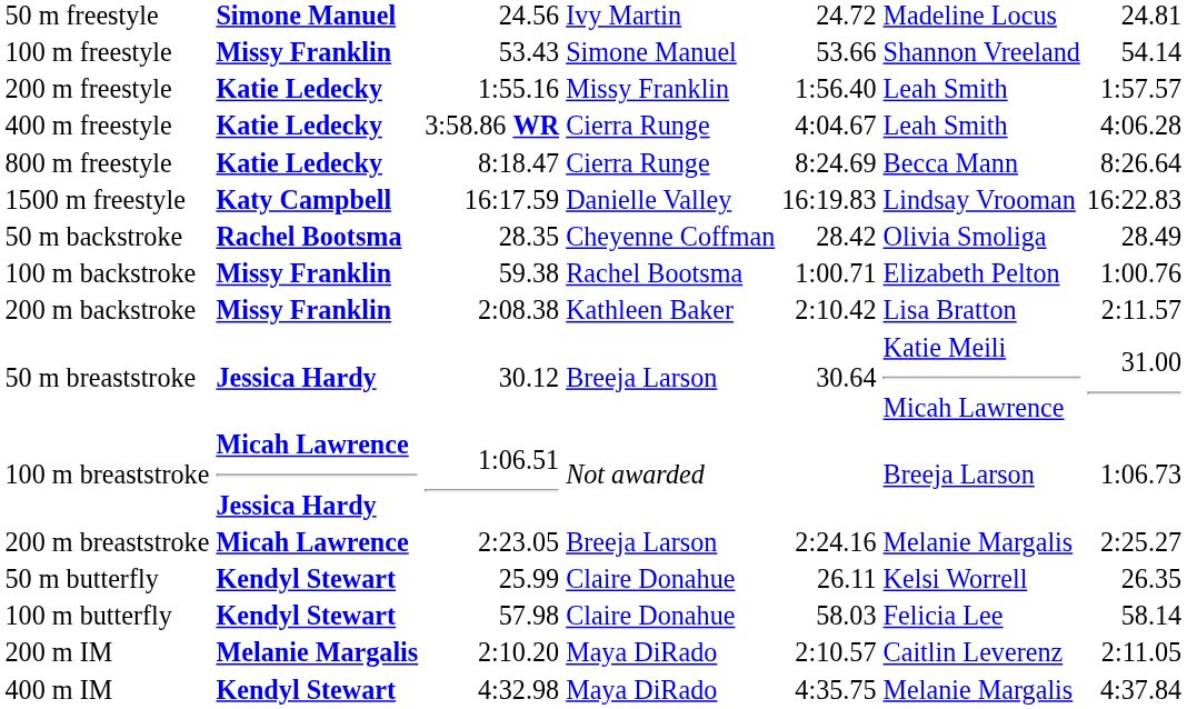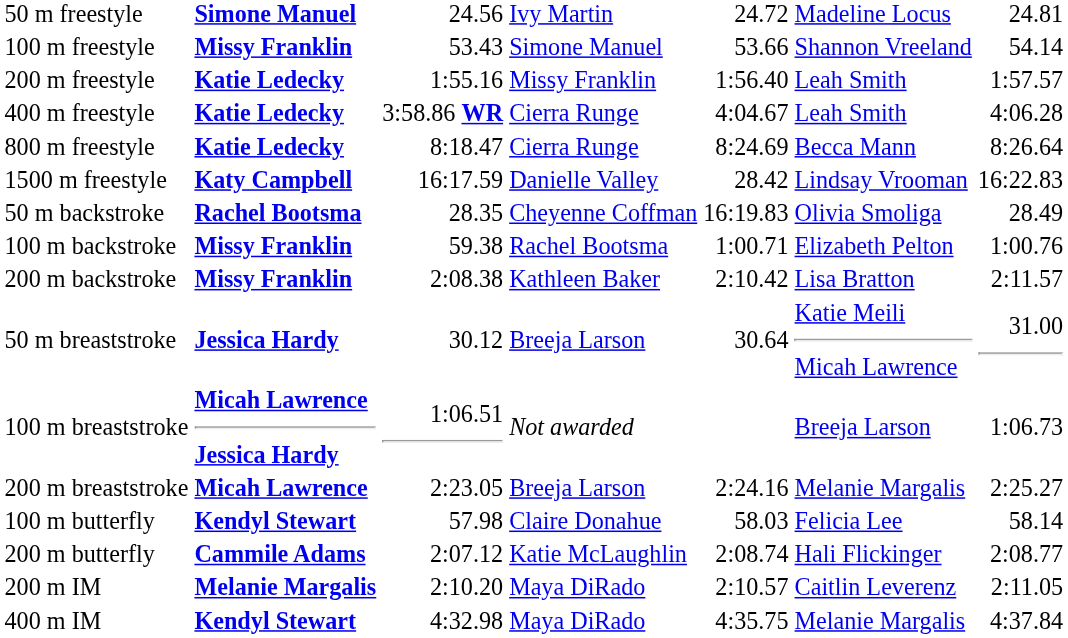1500 m freestyle | column 5: 16:19.83 -> 28.42
50 m backstroke | column 5: 28.42 -> 16:19.83
- row: 50 m butterfly | Kendyl Stewart | 25.99 | Claire Donahue | 26.11 | Kelsi Worrell | 26.35
+ row: 200 m butterfly | Cammile Adams | 2:07.12 | Katie McLaughlin | 2:08.74 | Hali Flickinger | 2:08.77
